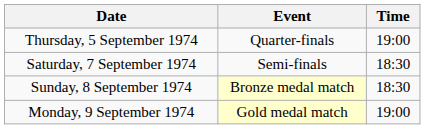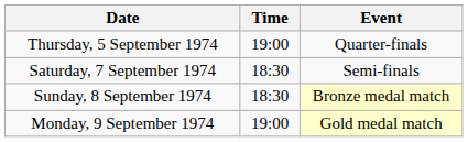columns swapped: Time <-> Event
